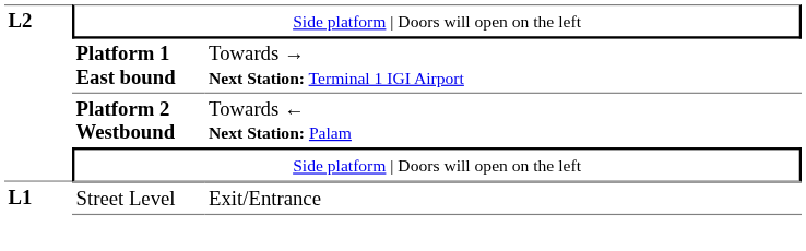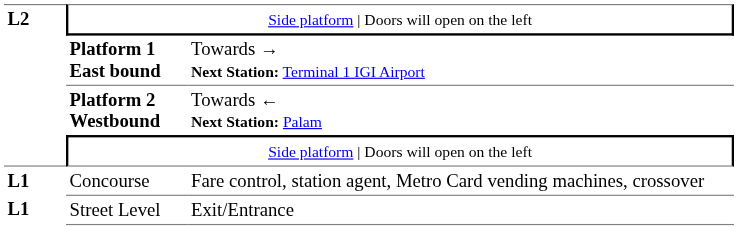+ row: L1 | Concourse | Fare control, station agent, Metro Card vending machines, crossover
